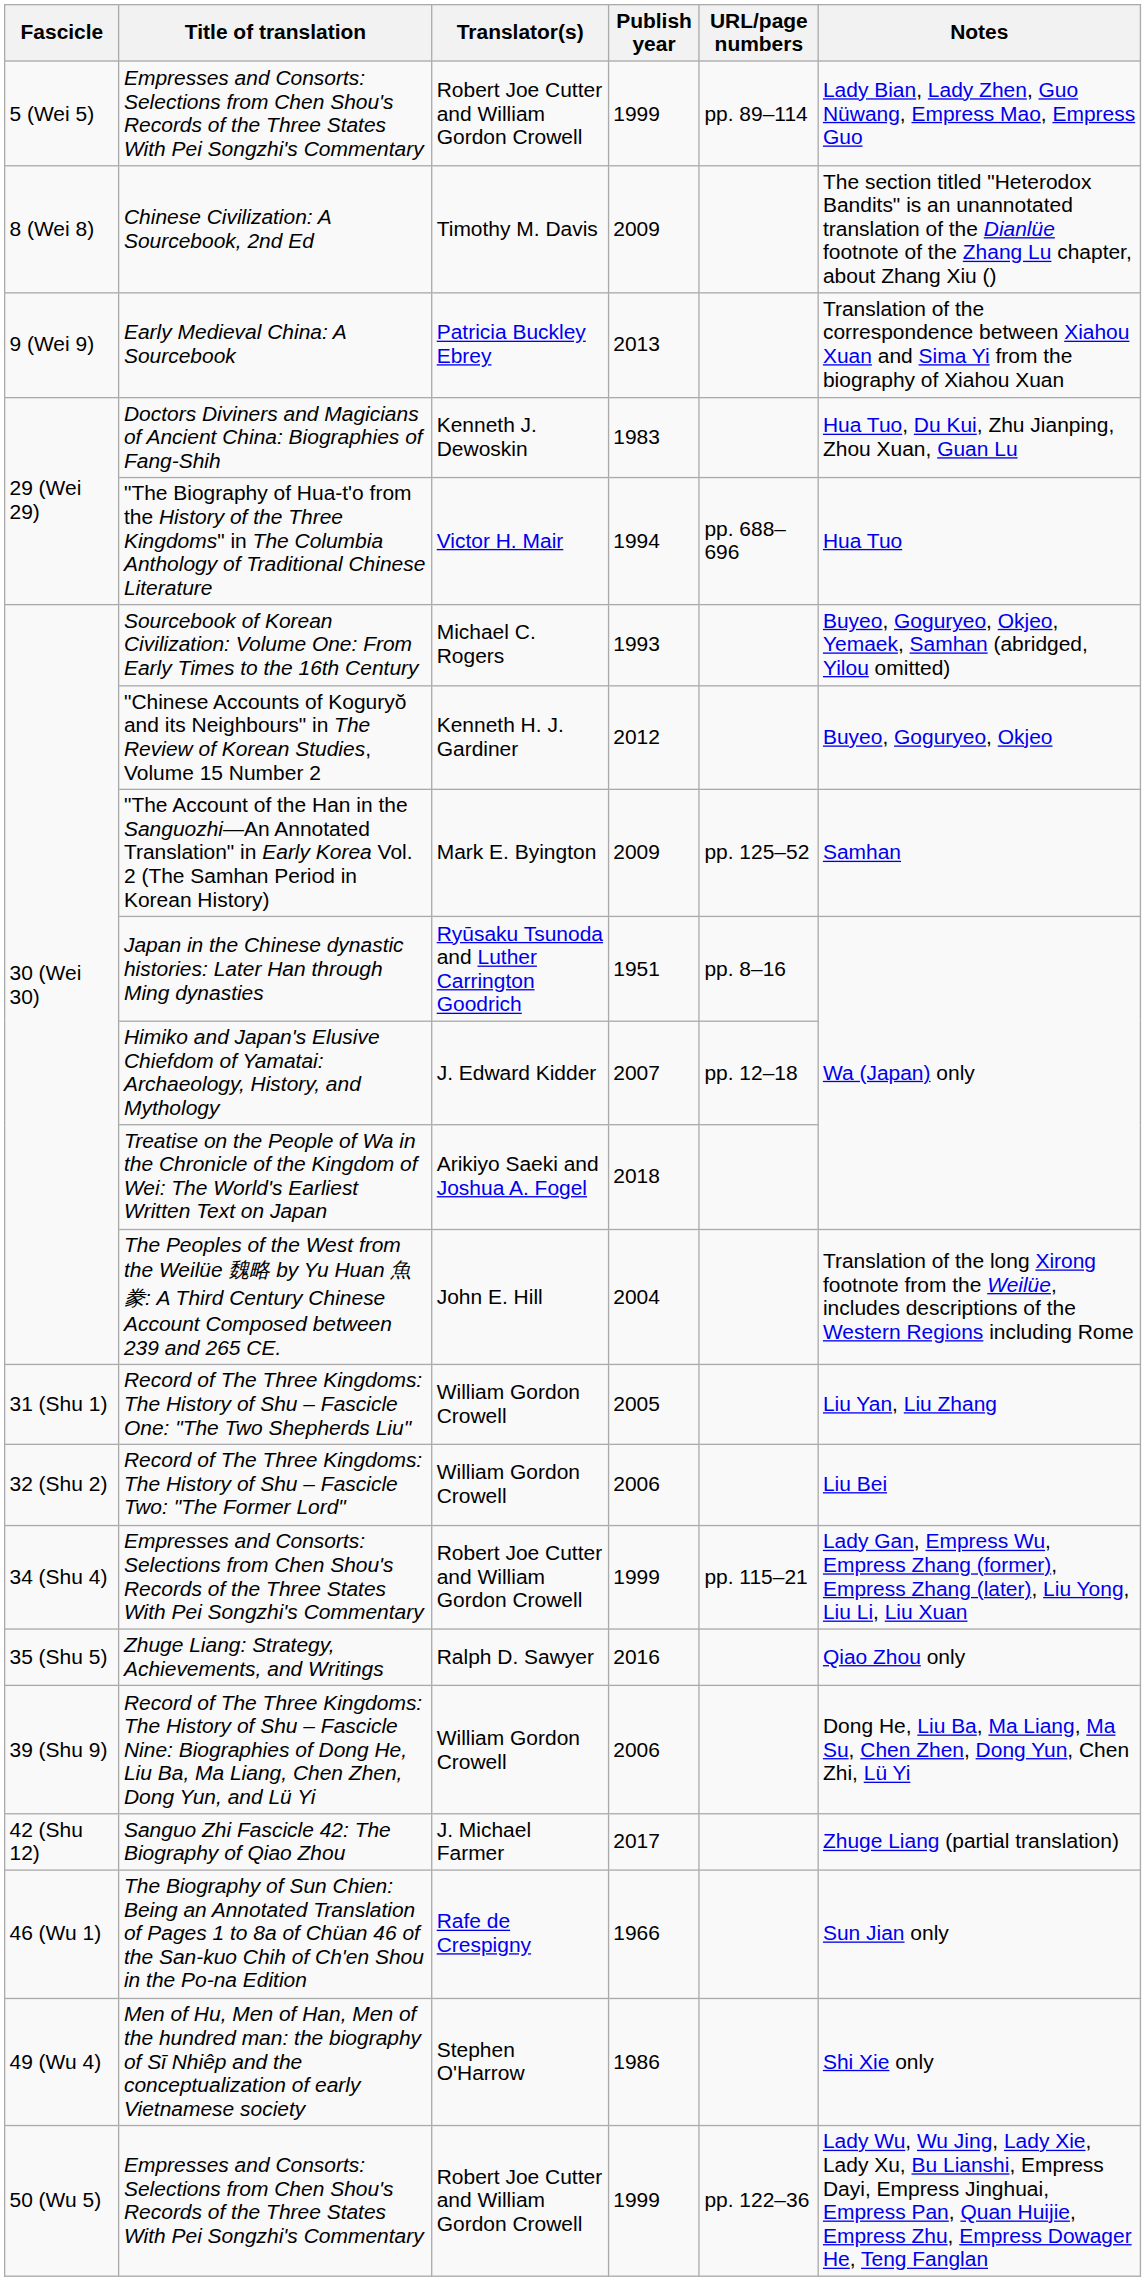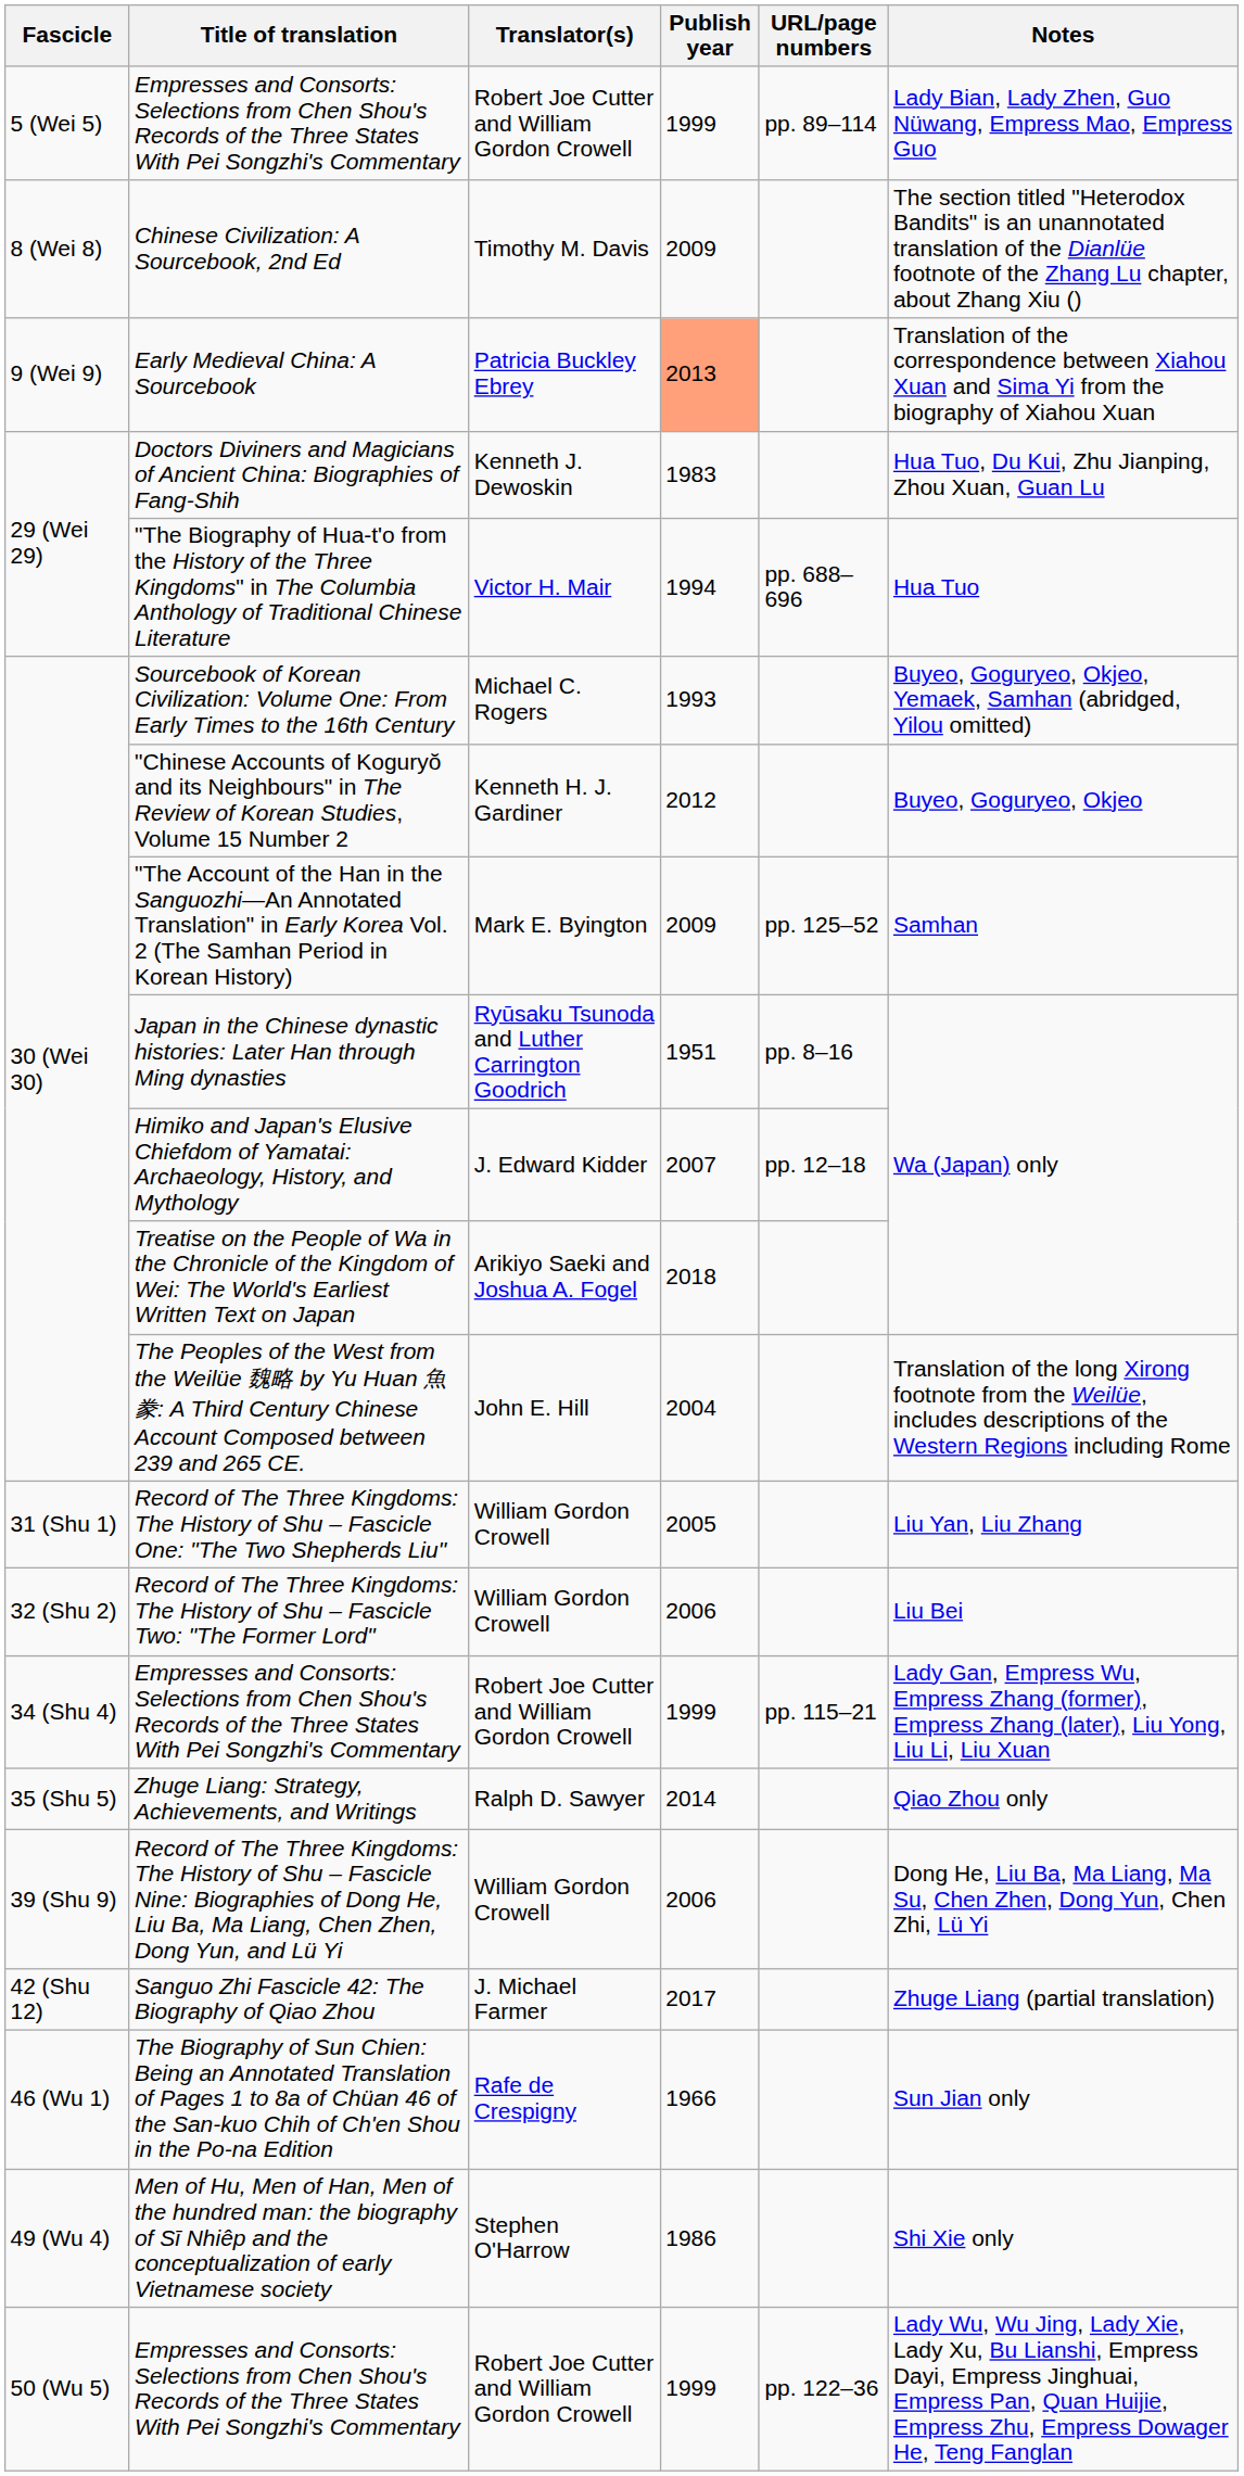Early Medieval China: A Sourcebook | Publish year: no background -> lightsalmon background
Zhuge Liang: Strategy, Achievements, and Writings | Publish year: 2016 -> 2014
